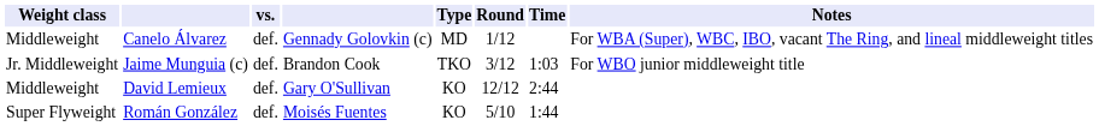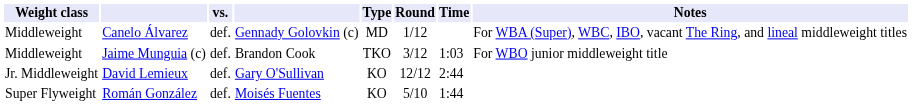Jaime Munguia (c) | Weight class: Jr. Middleweight -> Middleweight
David Lemieux | Weight class: Middleweight -> Jr. Middleweight
